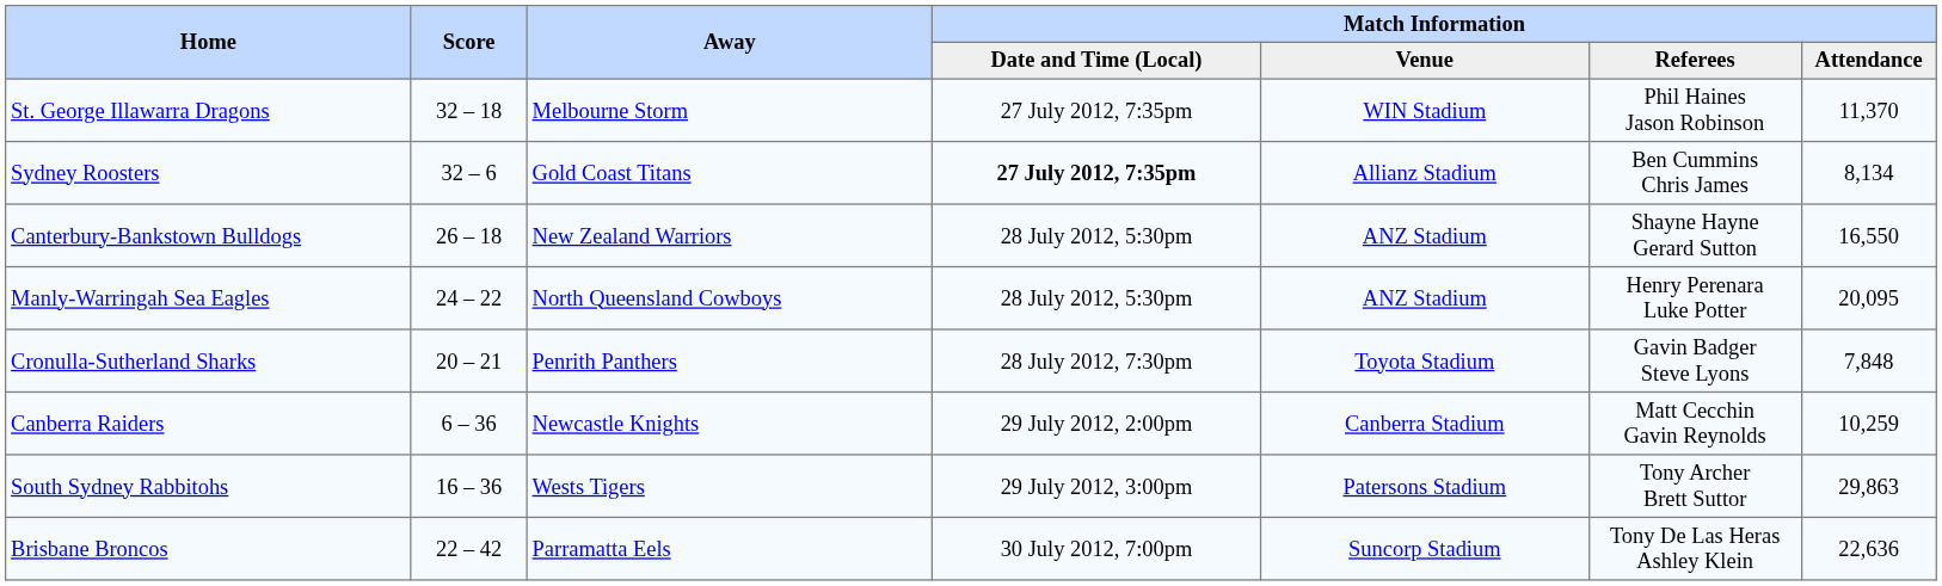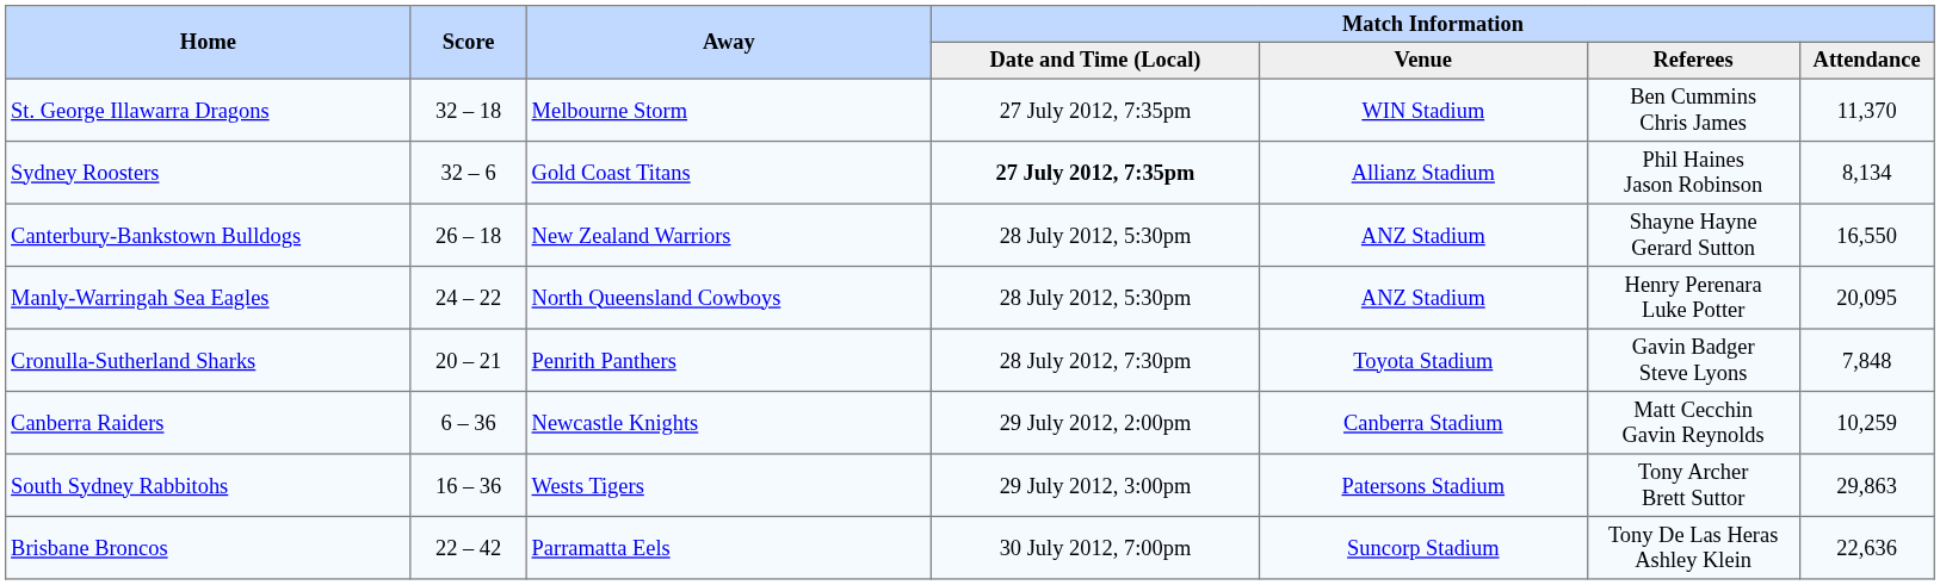St. George Illawarra Dragons | Match Information / Referees: Phil Haines Jason Robinson -> Ben Cummins Chris James
Sydney Roosters | Match Information / Referees: Ben Cummins Chris James -> Phil Haines Jason Robinson
